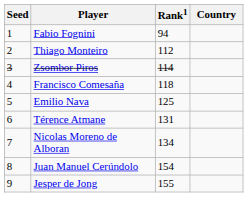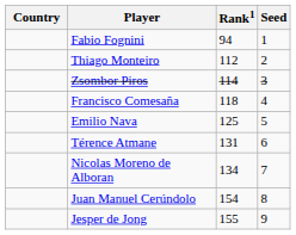columns swapped: Country <-> Seed
